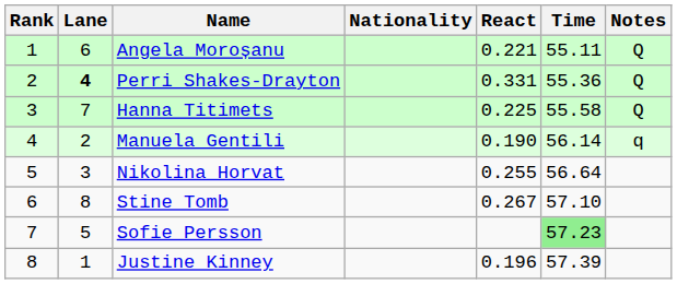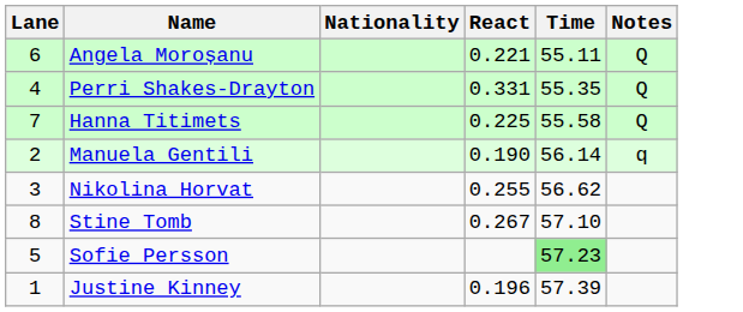- column: Rank | 1 | 2 | 3 | 4 | 5 | 6 | 7 | 8
Perri Shakes-Drayton | Lane: bold -> normal
Perri Shakes-Drayton | Time: 55.36 -> 55.35
Nikolina Horvat | Time: 56.64 -> 56.62
